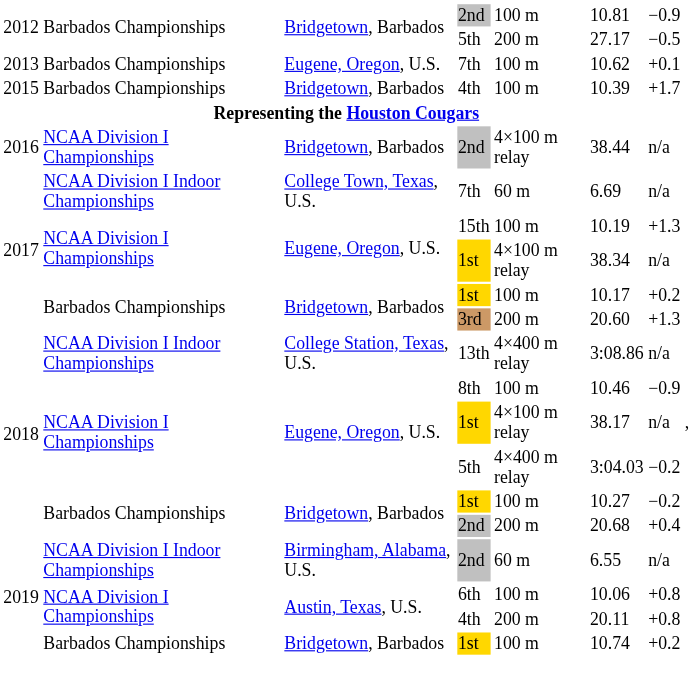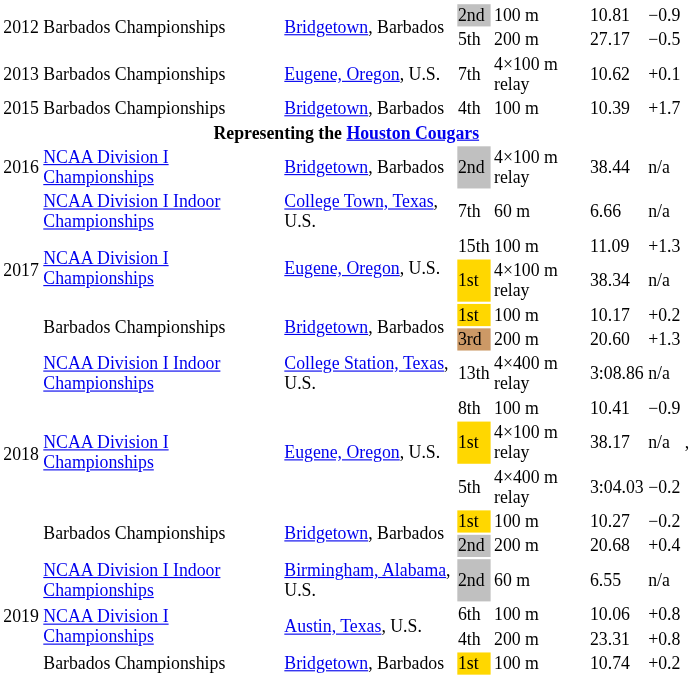2013 / 7th | column 5: 100 m -> 4×100 m relay
2017 / 7th | column 6: 6.69 -> 6.66
15th | column 6: 10.19 -> 11.09
8th | column 6: 10.46 -> 10.41
2019 / 4th | column 6: 20.11 -> 23.31
